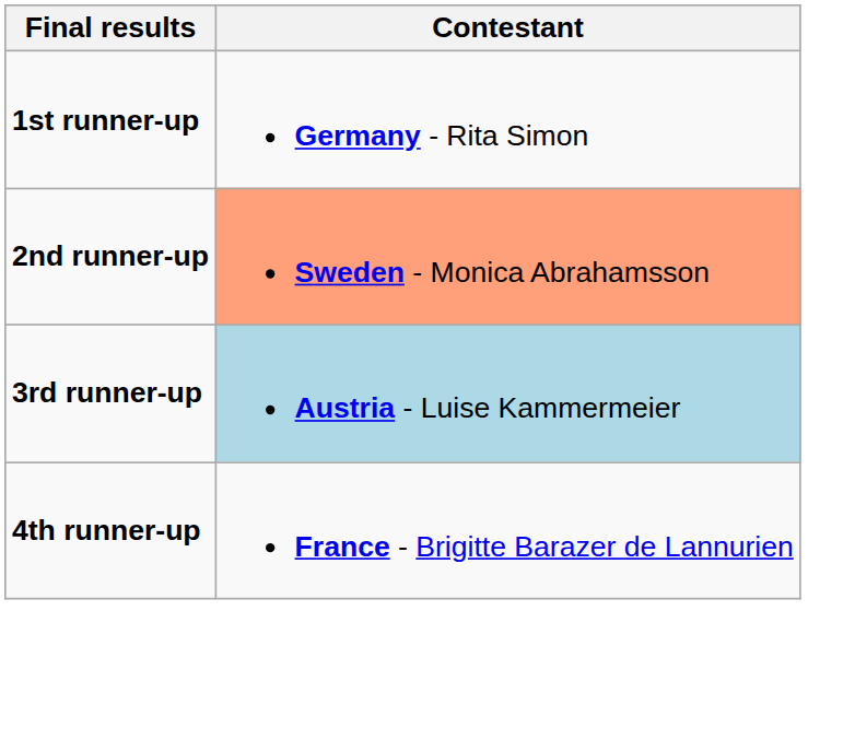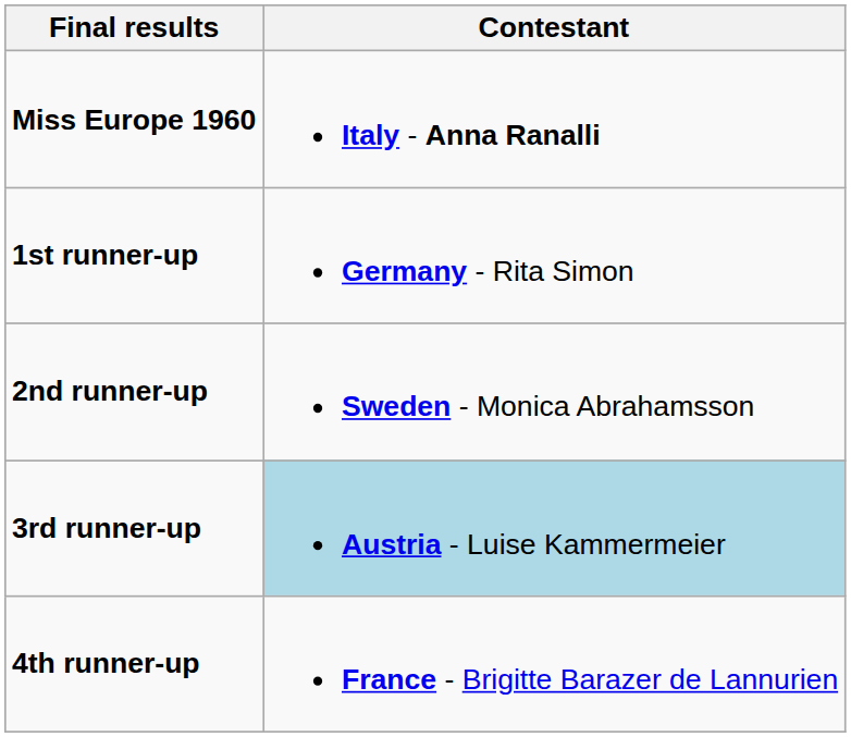+ row: Miss Europe 1960 | Italy - Anna Ranalli
2nd runner-up | Contestant: lightsalmon background -> no background
